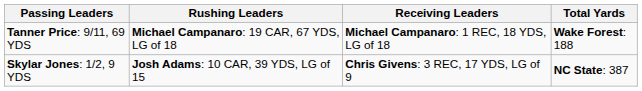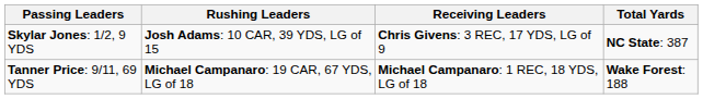rows swapped: Tanner Price: 9/11, 69 YDS <-> Skylar Jones: 1/2, 9 YDS
